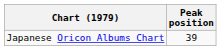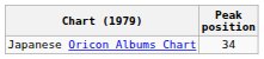Japanese Oricon Albums Chart | Peak position: 39 -> 34
